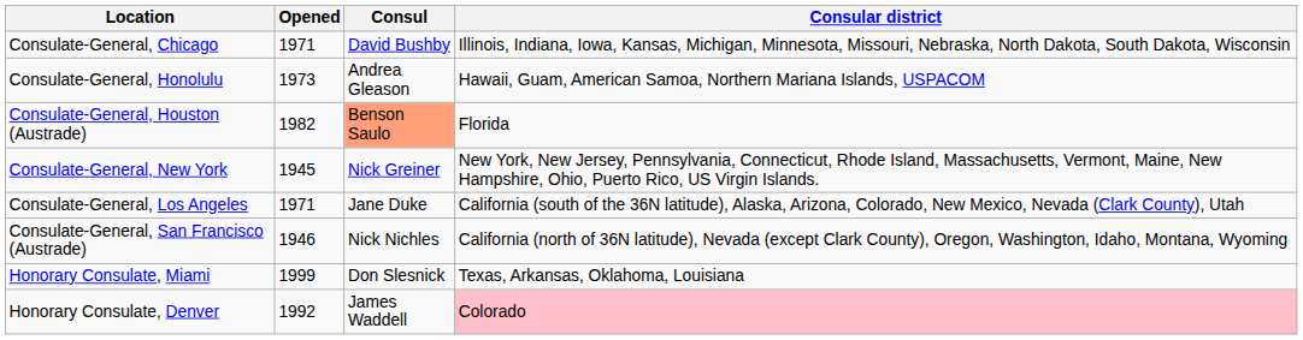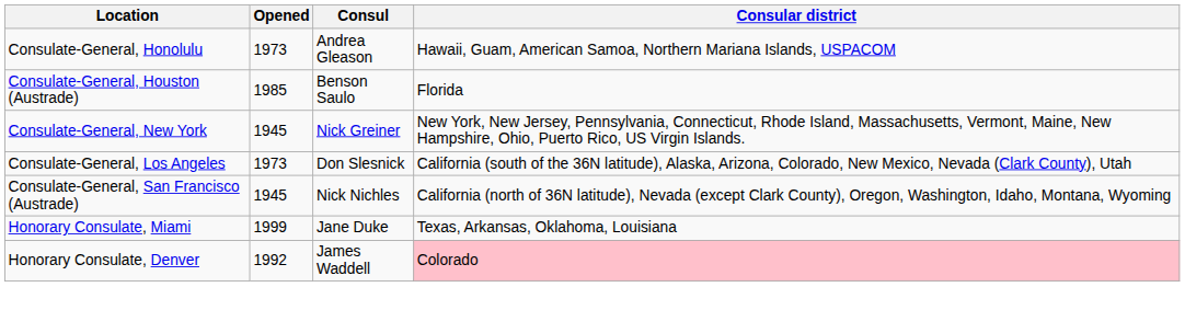- row: Consulate-General, Chicago | 1971 | David Bushby | Illinois, Indiana, Iowa, Kansas, Michigan, Minnesota, Missouri, Nebraska, North Dakota, South Dakota, Wisconsin
Consulate-General, Houston (Austrade) | Opened: 1982 -> 1985
Consulate-General, Houston (Austrade) | Consul: lightsalmon background -> no background
Consulate-General, Los Angeles | Opened: 1971 -> 1973
Consulate-General, Los Angeles | Consul: Jane Duke -> Don Slesnick
Consulate-General, San Francisco (Austrade) | Opened: 1946 -> 1945
Honorary Consulate, Miami | Consul: Don Slesnick -> Jane Duke
